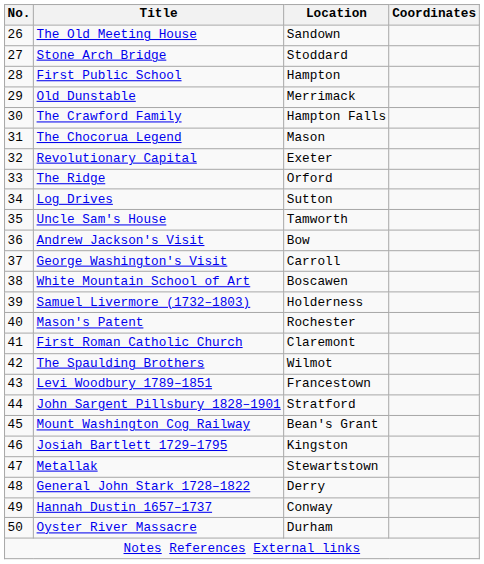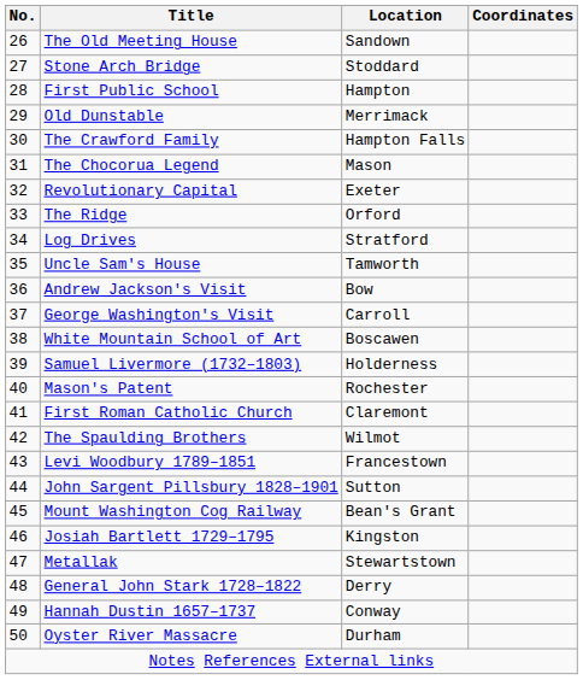Log Drives | Location: Sutton -> Stratford
John Sargent Pillsbury 1828–1901 | Location: Stratford -> Sutton
